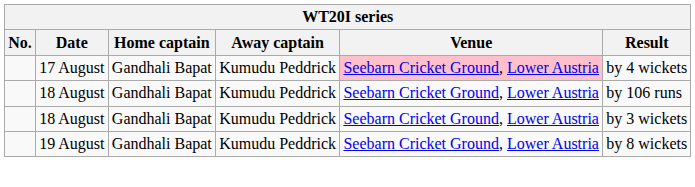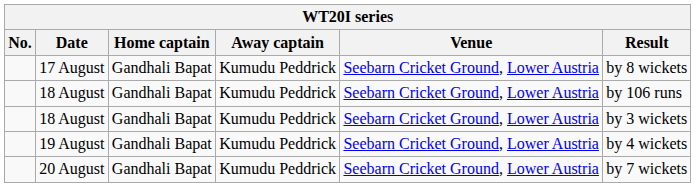17 August | Venue: pink background -> no background
17 August | Result: by 4 wickets -> by 8 wickets
19 August | Result: by 8 wickets -> by 4 wickets
+ row: 20 August | Gandhali Bapat | Kumudu Peddrick | Seebarn Cricket Ground, Lower Austria | by 7 wickets
